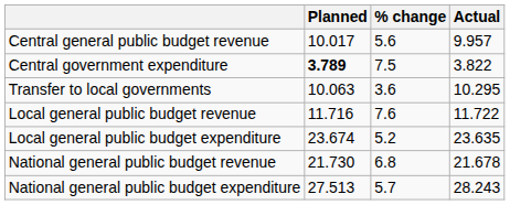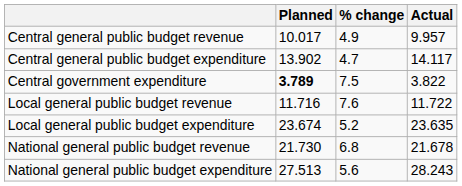Central general public budget revenue | % change: 5.6 -> 4.9
+ row: Central general public budget expenditure | 13.902 | 4.7 | 14.117
- row: Transfer to local governments | 10.063 | 3.6 | 10.295
National general public budget expenditure | % change: 5.7 -> 5.6
